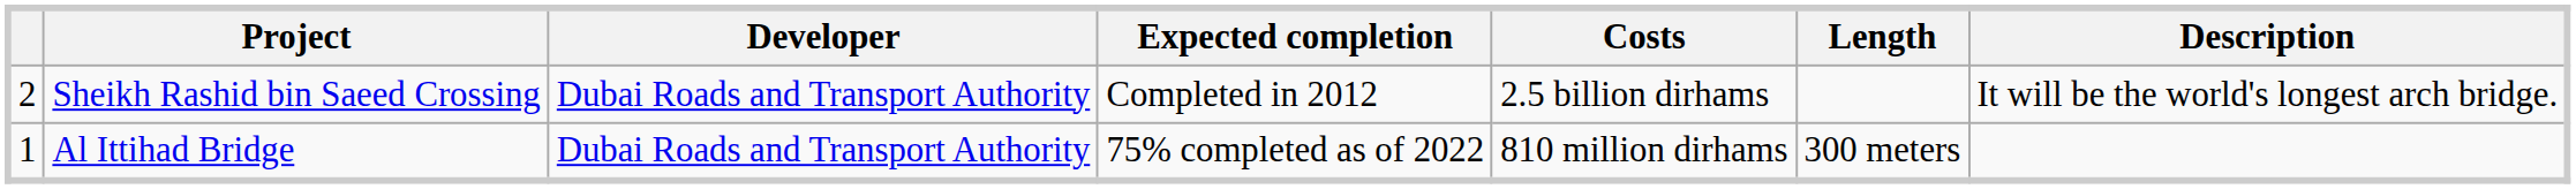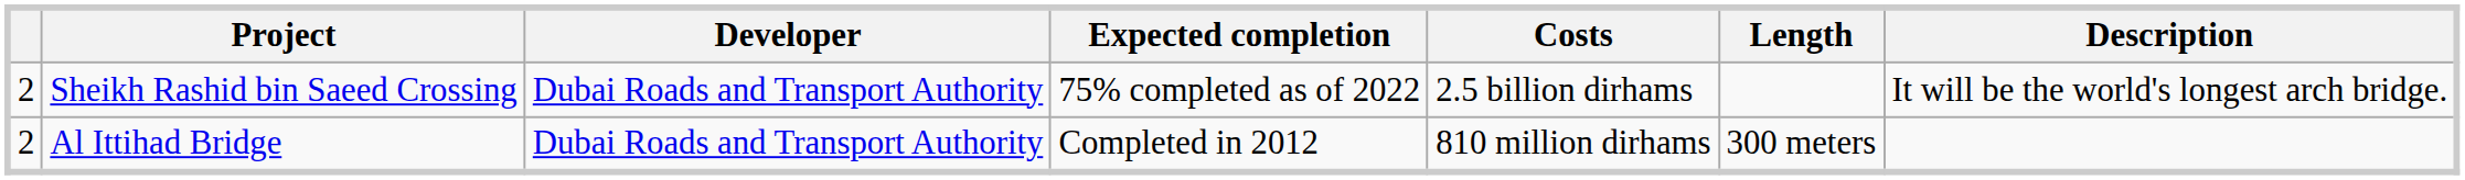Sheikh Rashid bin Saeed Crossing | Expected completion: Completed in 2012 -> 75% completed as of 2022
Al Ittihad Bridge | column 1: 1 -> 2
Al Ittihad Bridge | Expected completion: 75% completed as of 2022 -> Completed in 2012
